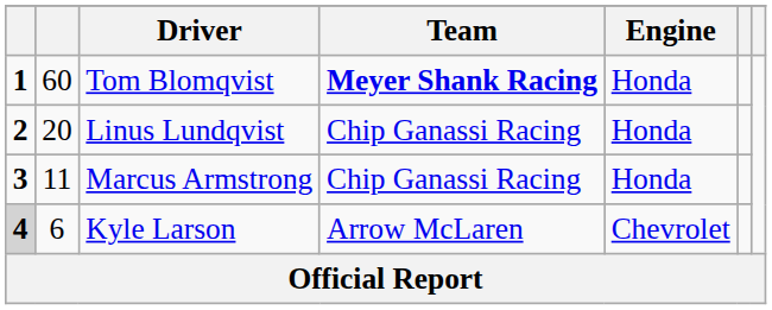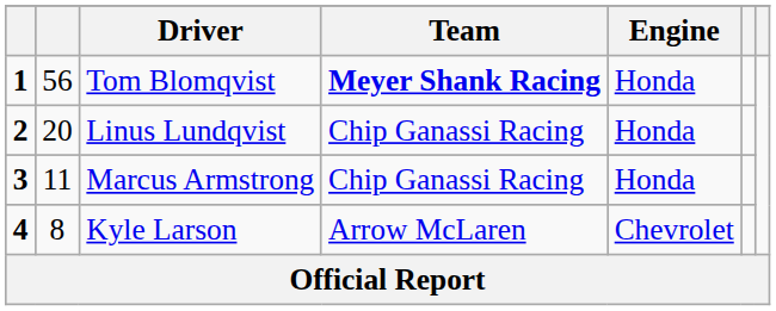Tom Blomqvist | column 2: 60 -> 56
Kyle Larson | column 1: lightgrey background -> no background
Kyle Larson | column 2: 6 -> 8
